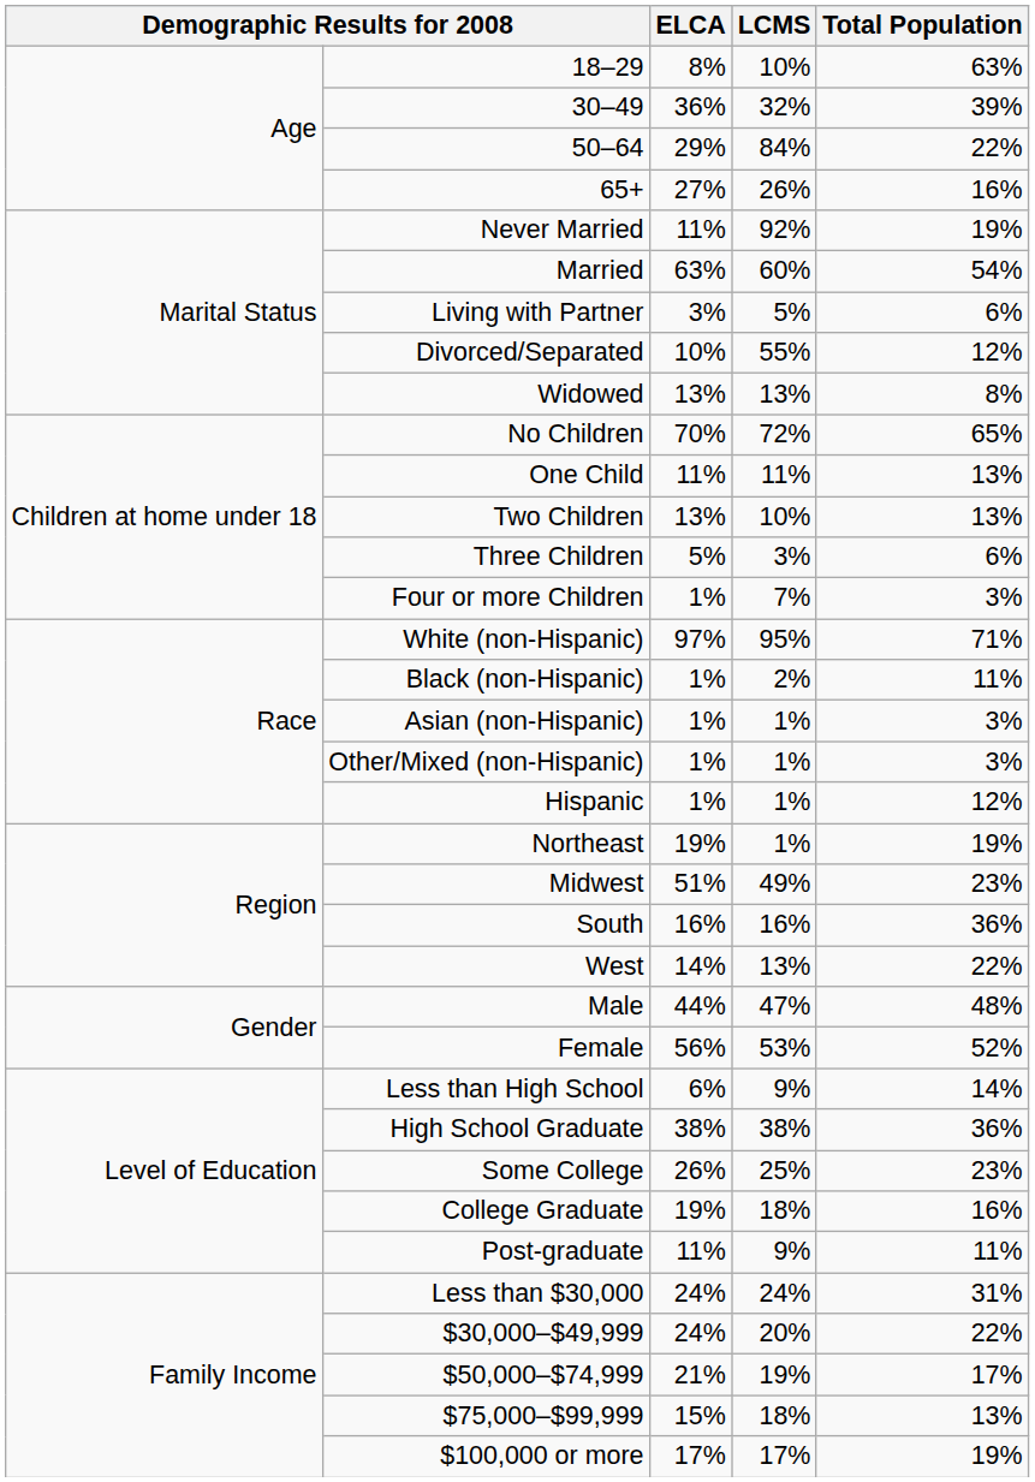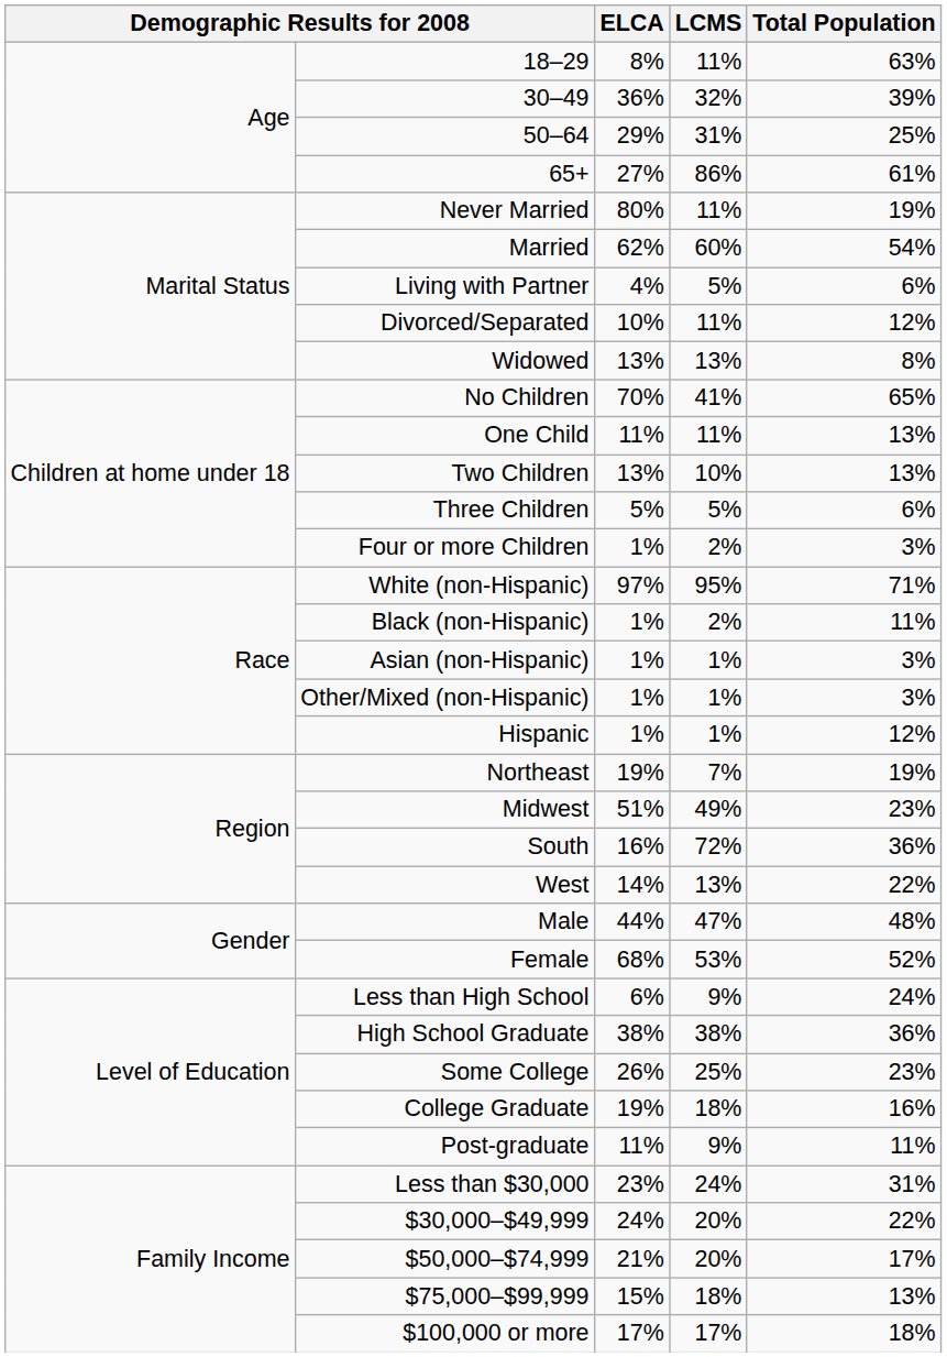18–29 | LCMS: 10% -> 11%
50–64 | LCMS: 84% -> 31%
50–64 | Total Population: 22% -> 25%
65+ | LCMS: 26% -> 86%
65+ | Total Population: 16% -> 61%
Never Married | ELCA: 11% -> 80%
Never Married | LCMS: 92% -> 11%
Married | ELCA: 63% -> 62%
Living with Partner | ELCA: 3% -> 4%
Divorced/Separated | LCMS: 55% -> 11%
No Children | LCMS: 72% -> 41%
Three Children | LCMS: 3% -> 5%
Four or more Children | LCMS: 7% -> 2%
Northeast | LCMS: 1% -> 7%
South | LCMS: 16% -> 72%
Female | ELCA: 56% -> 68%
Less than High School | Total Population: 14% -> 24%
Less than $30,000 | ELCA: 24% -> 23%
$50,000–$74,999 | LCMS: 19% -> 20%
$100,000 or more | Total Population: 19% -> 18%
